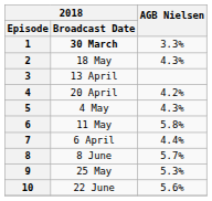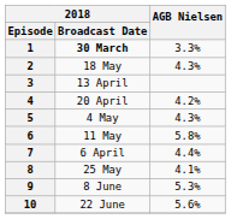8 | 2018 / Broadcast Date: 8 June -> 25 May
8 | AGB Nielsen: 5.7% -> 4.1%
9 | 2018 / Broadcast Date: 25 May -> 8 June
